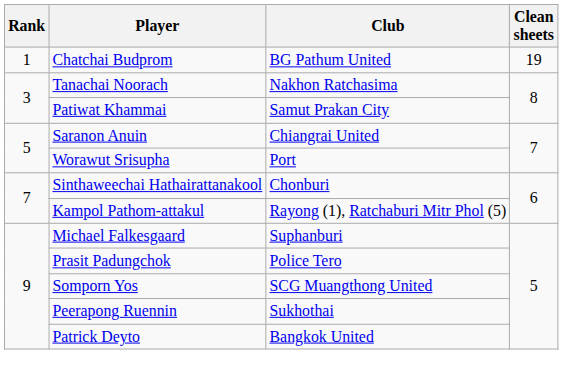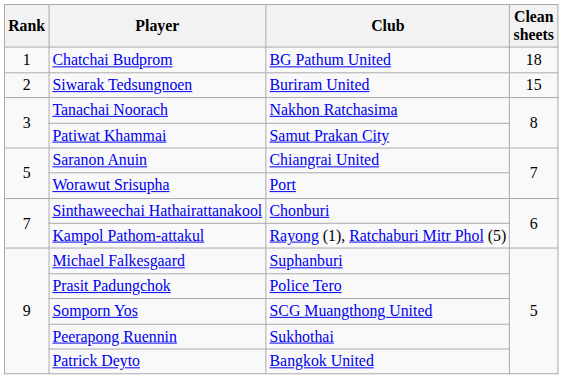Chatchai Budprom | Clean sheets: 19 -> 18
+ row: 2 | Siwarak Tedsungnoen | Buriram United | 15
